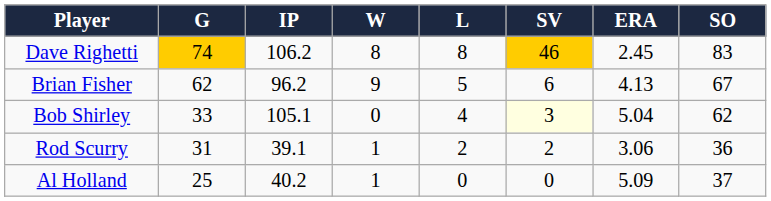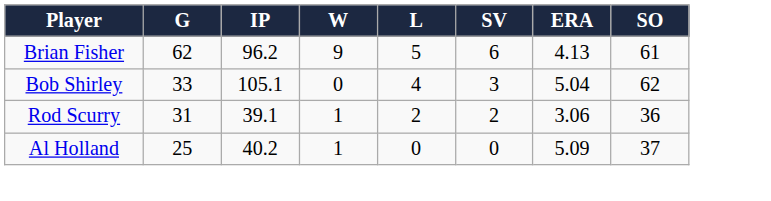- row: Dave Righetti | 74 | 106.2 | 8 | 8 | 46 | 2.45 | 83
Brian Fisher | SO: 67 -> 61
Bob Shirley | SV: lightyellow background -> no background
